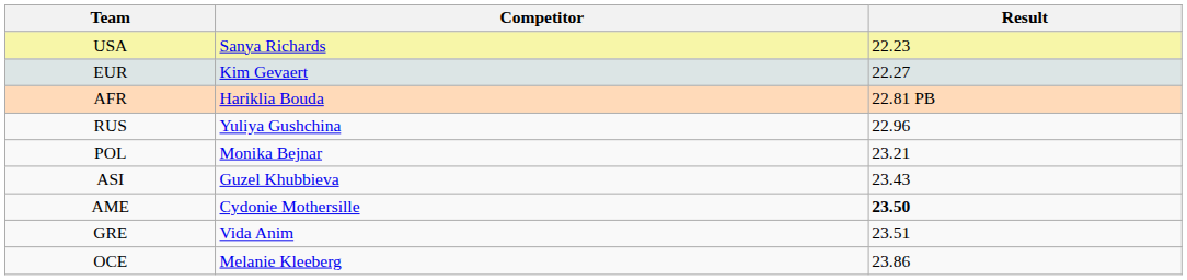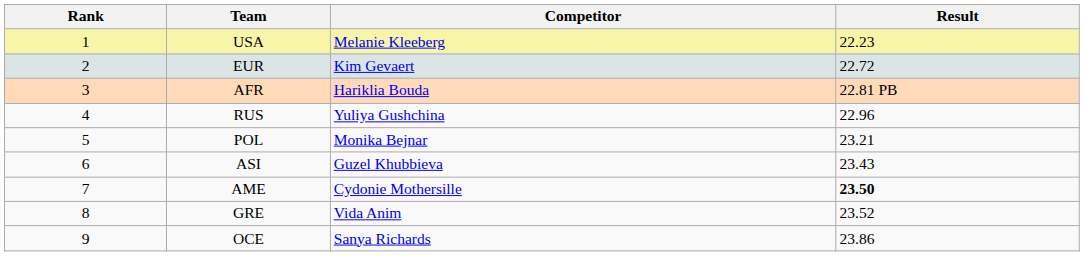+ column: Rank | 1 | 2 | 3 | 4 | 5 | 6 | 7 | 8 | 9
USA | Competitor: Sanya Richards -> Melanie Kleeberg
EUR | Result: 22.27 -> 22.72
GRE | Result: 23.51 -> 23.52
OCE | Competitor: Melanie Kleeberg -> Sanya Richards
